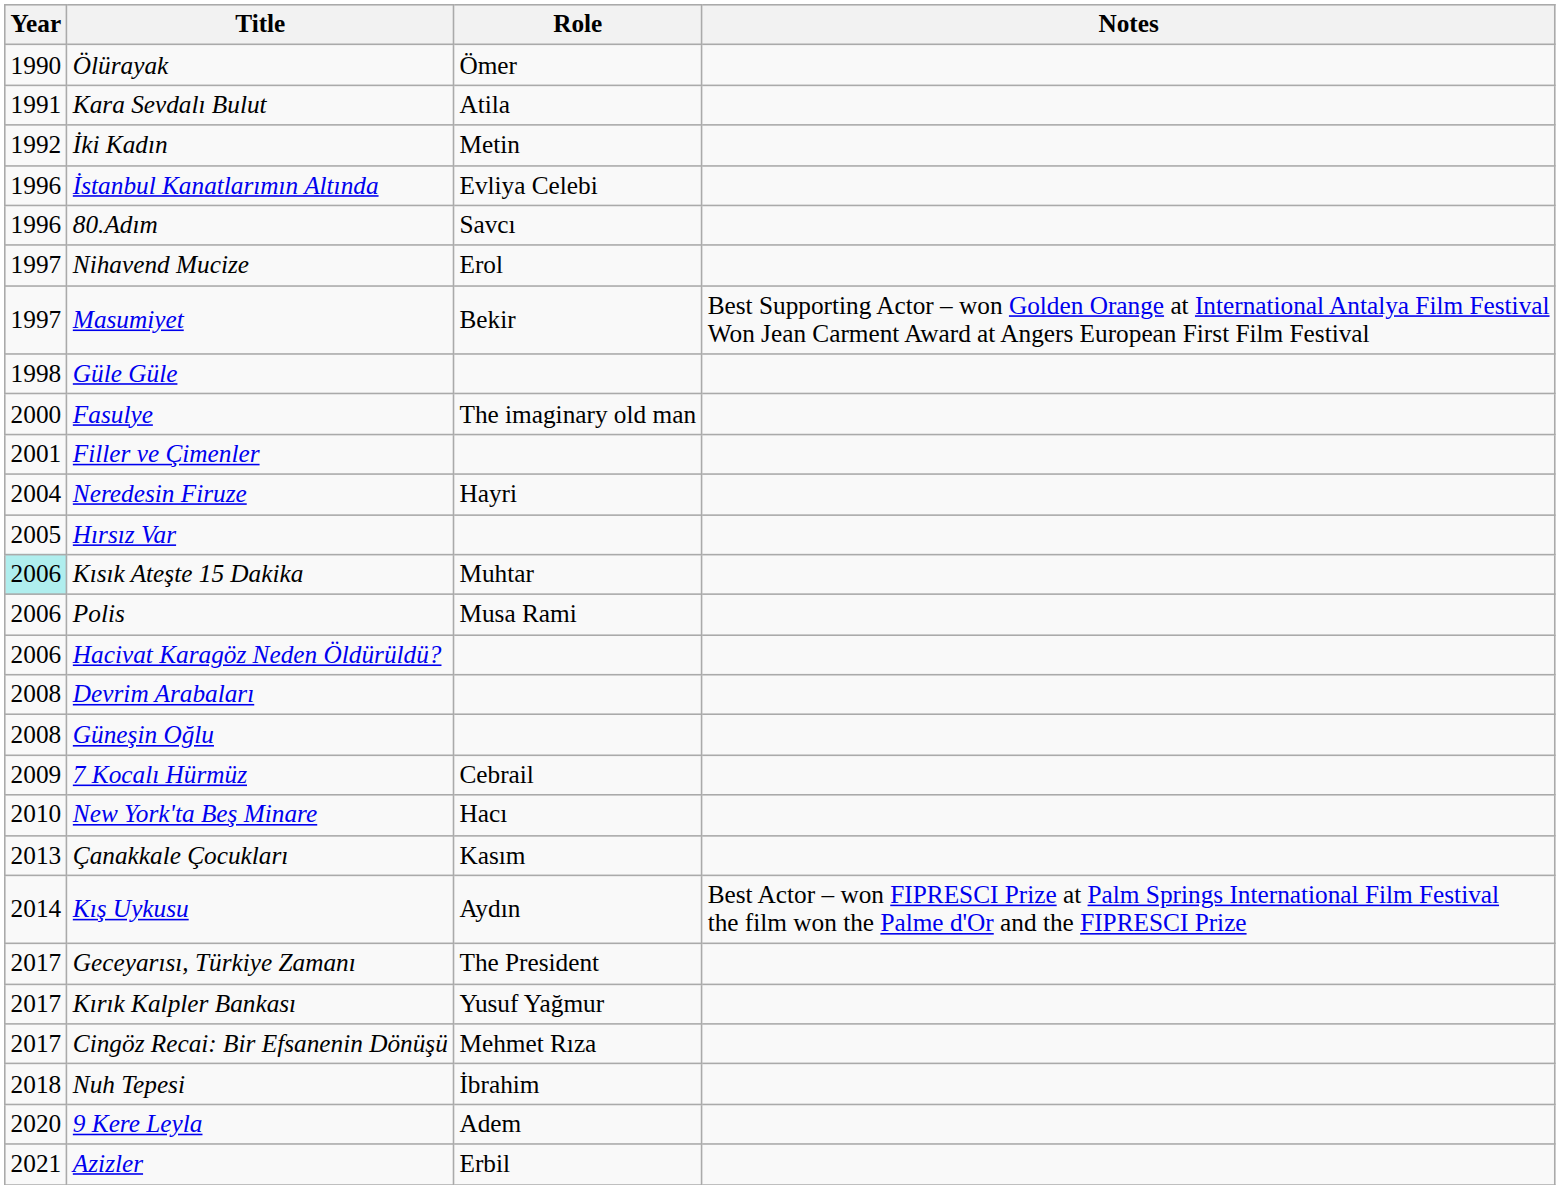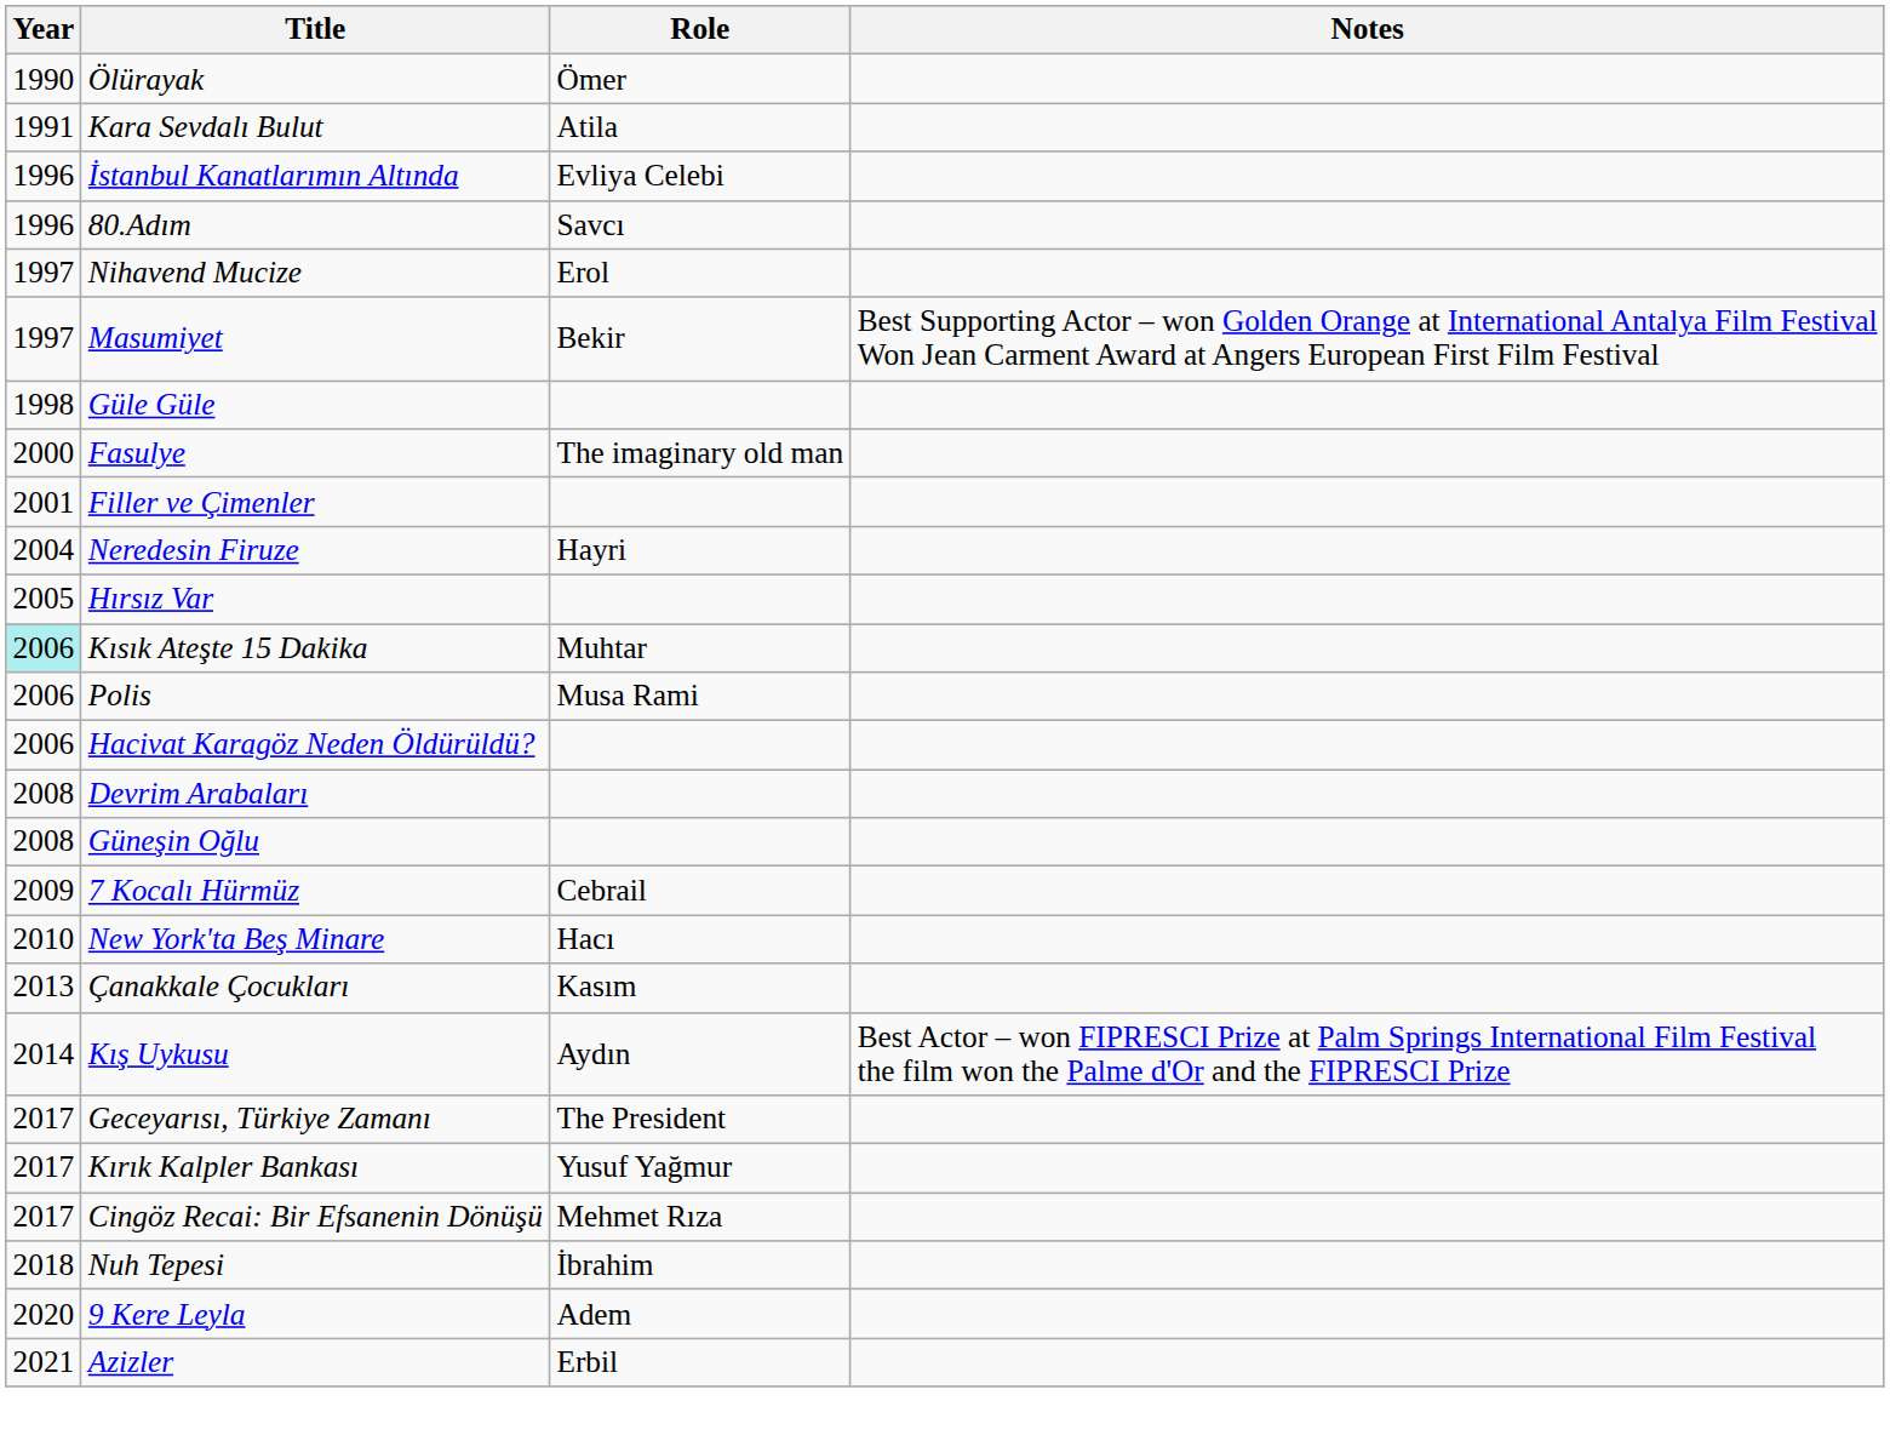- row: 1992 | İki Kadın | Metin
